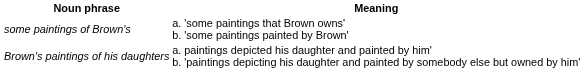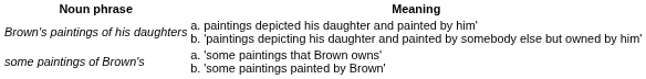rows swapped: some paintings of Brown's <-> Brown's paintings of his daughters
